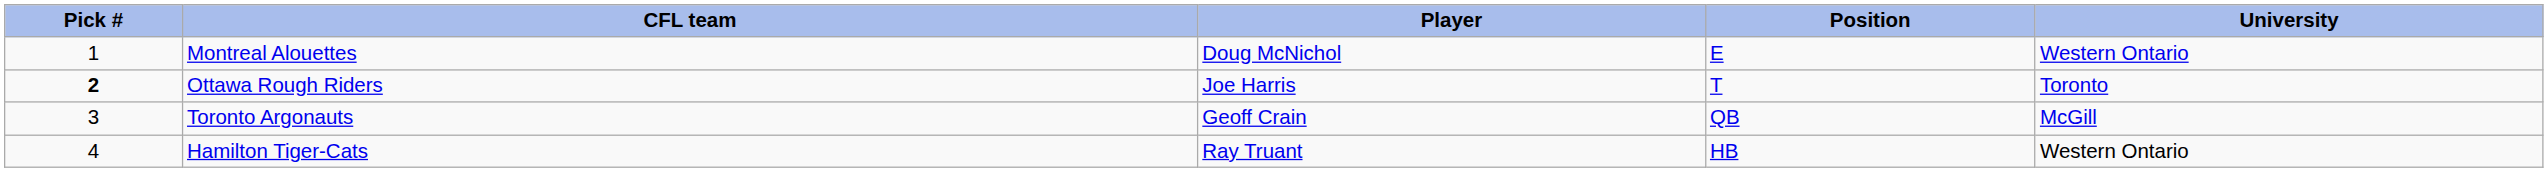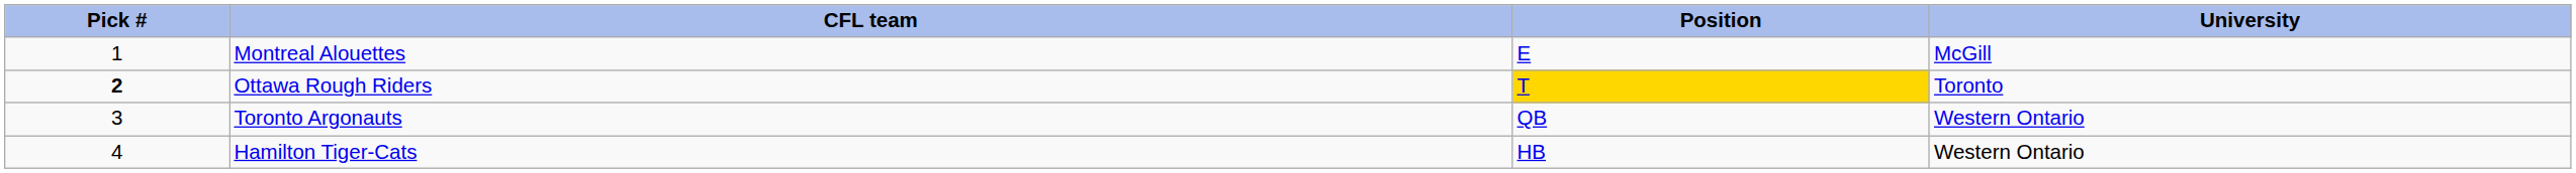- column: Player | Doug McNichol | Joe Harris | Geoff Crain | Ray Truant
Montreal Alouettes | University: Western Ontario -> McGill
Ottawa Rough Riders | Position: no background -> gold background
Toronto Argonauts | University: McGill -> Western Ontario
